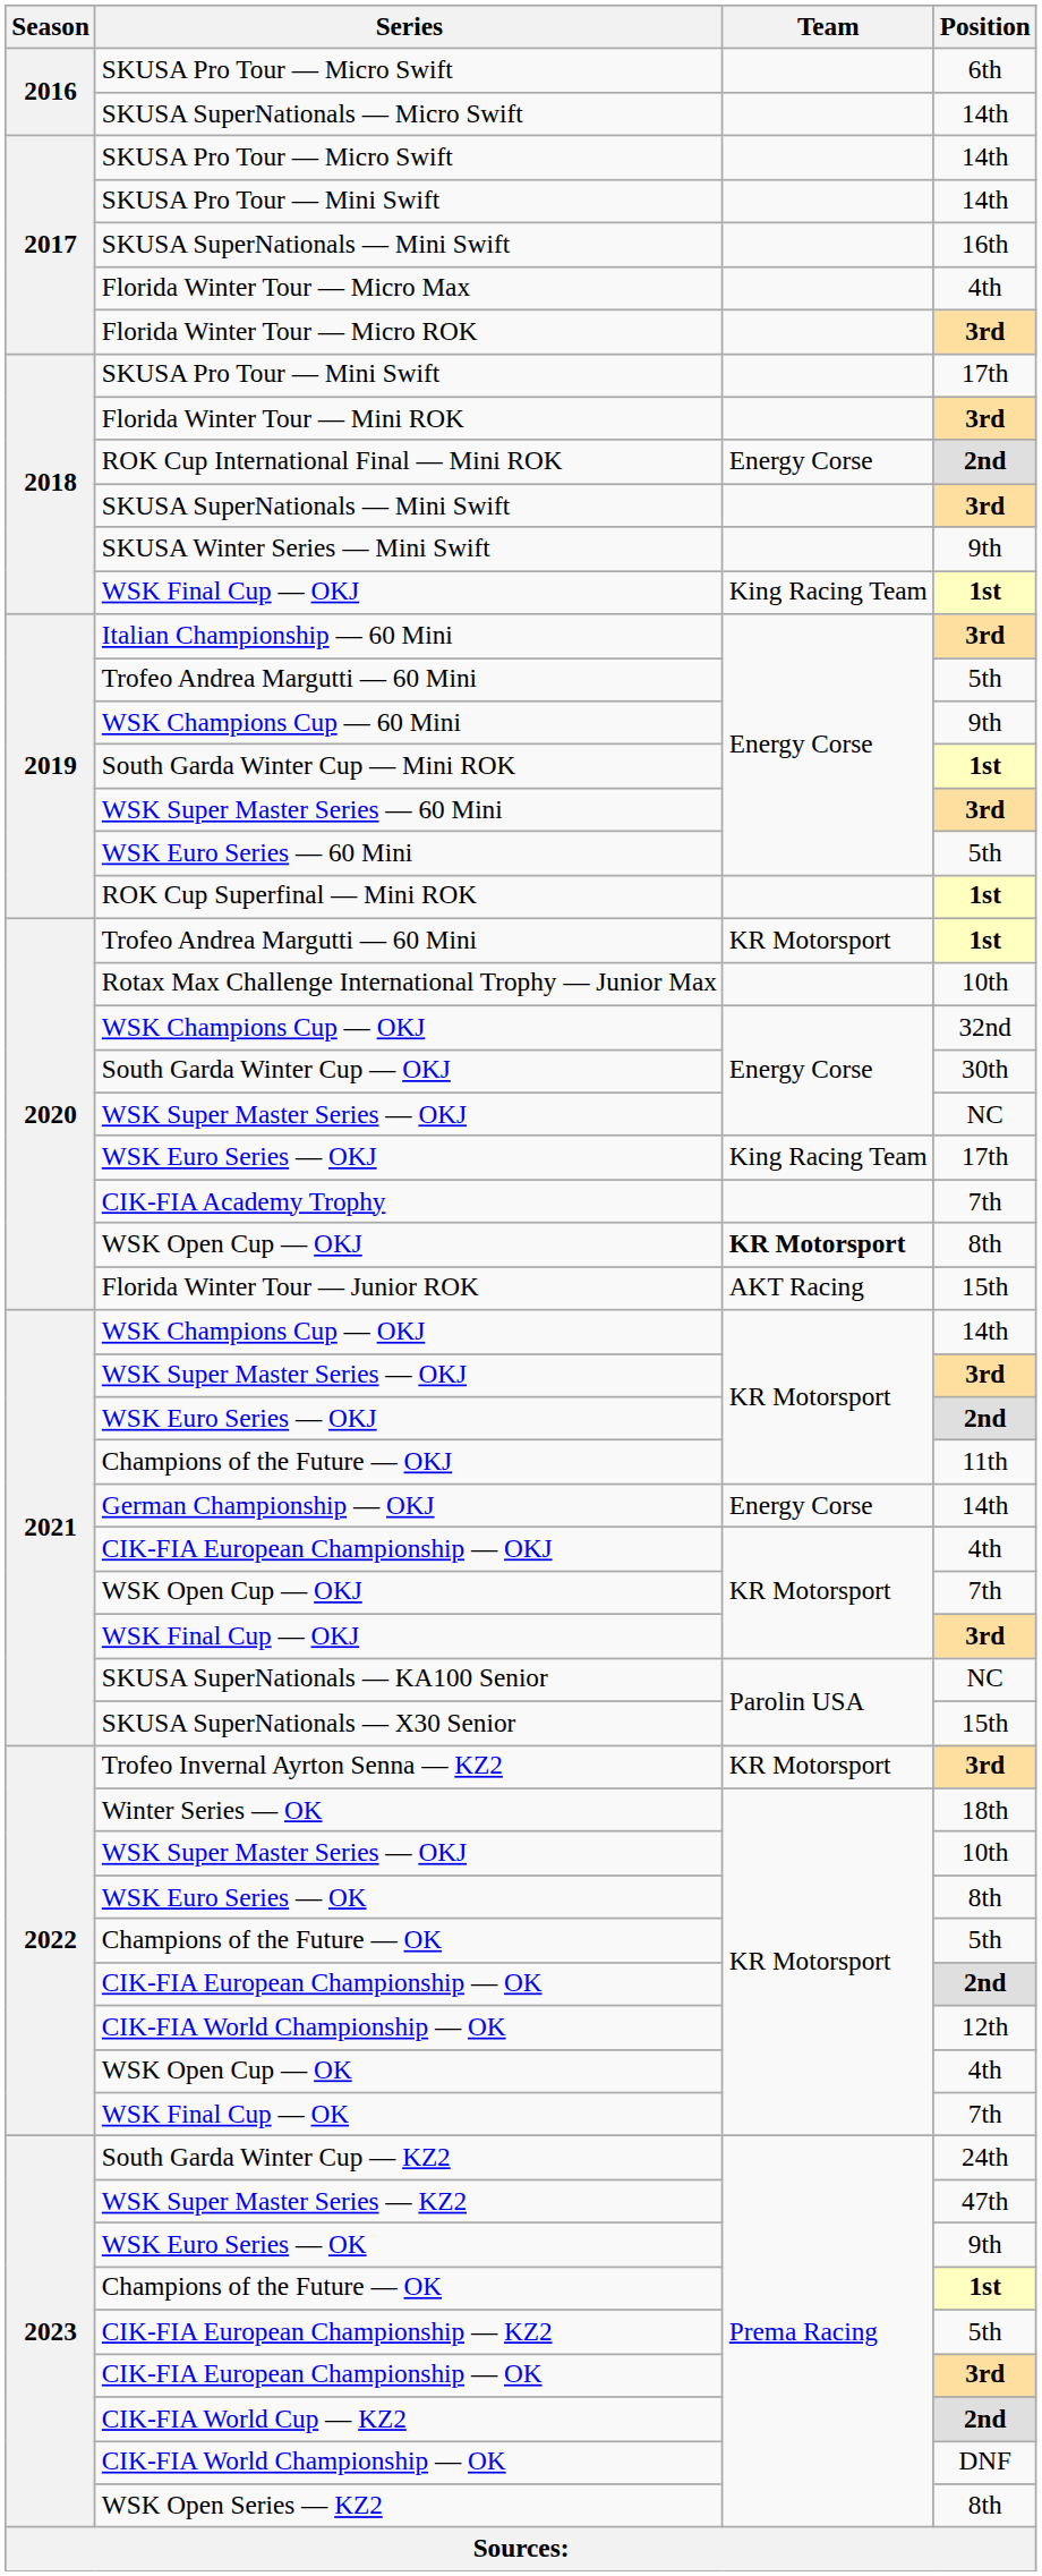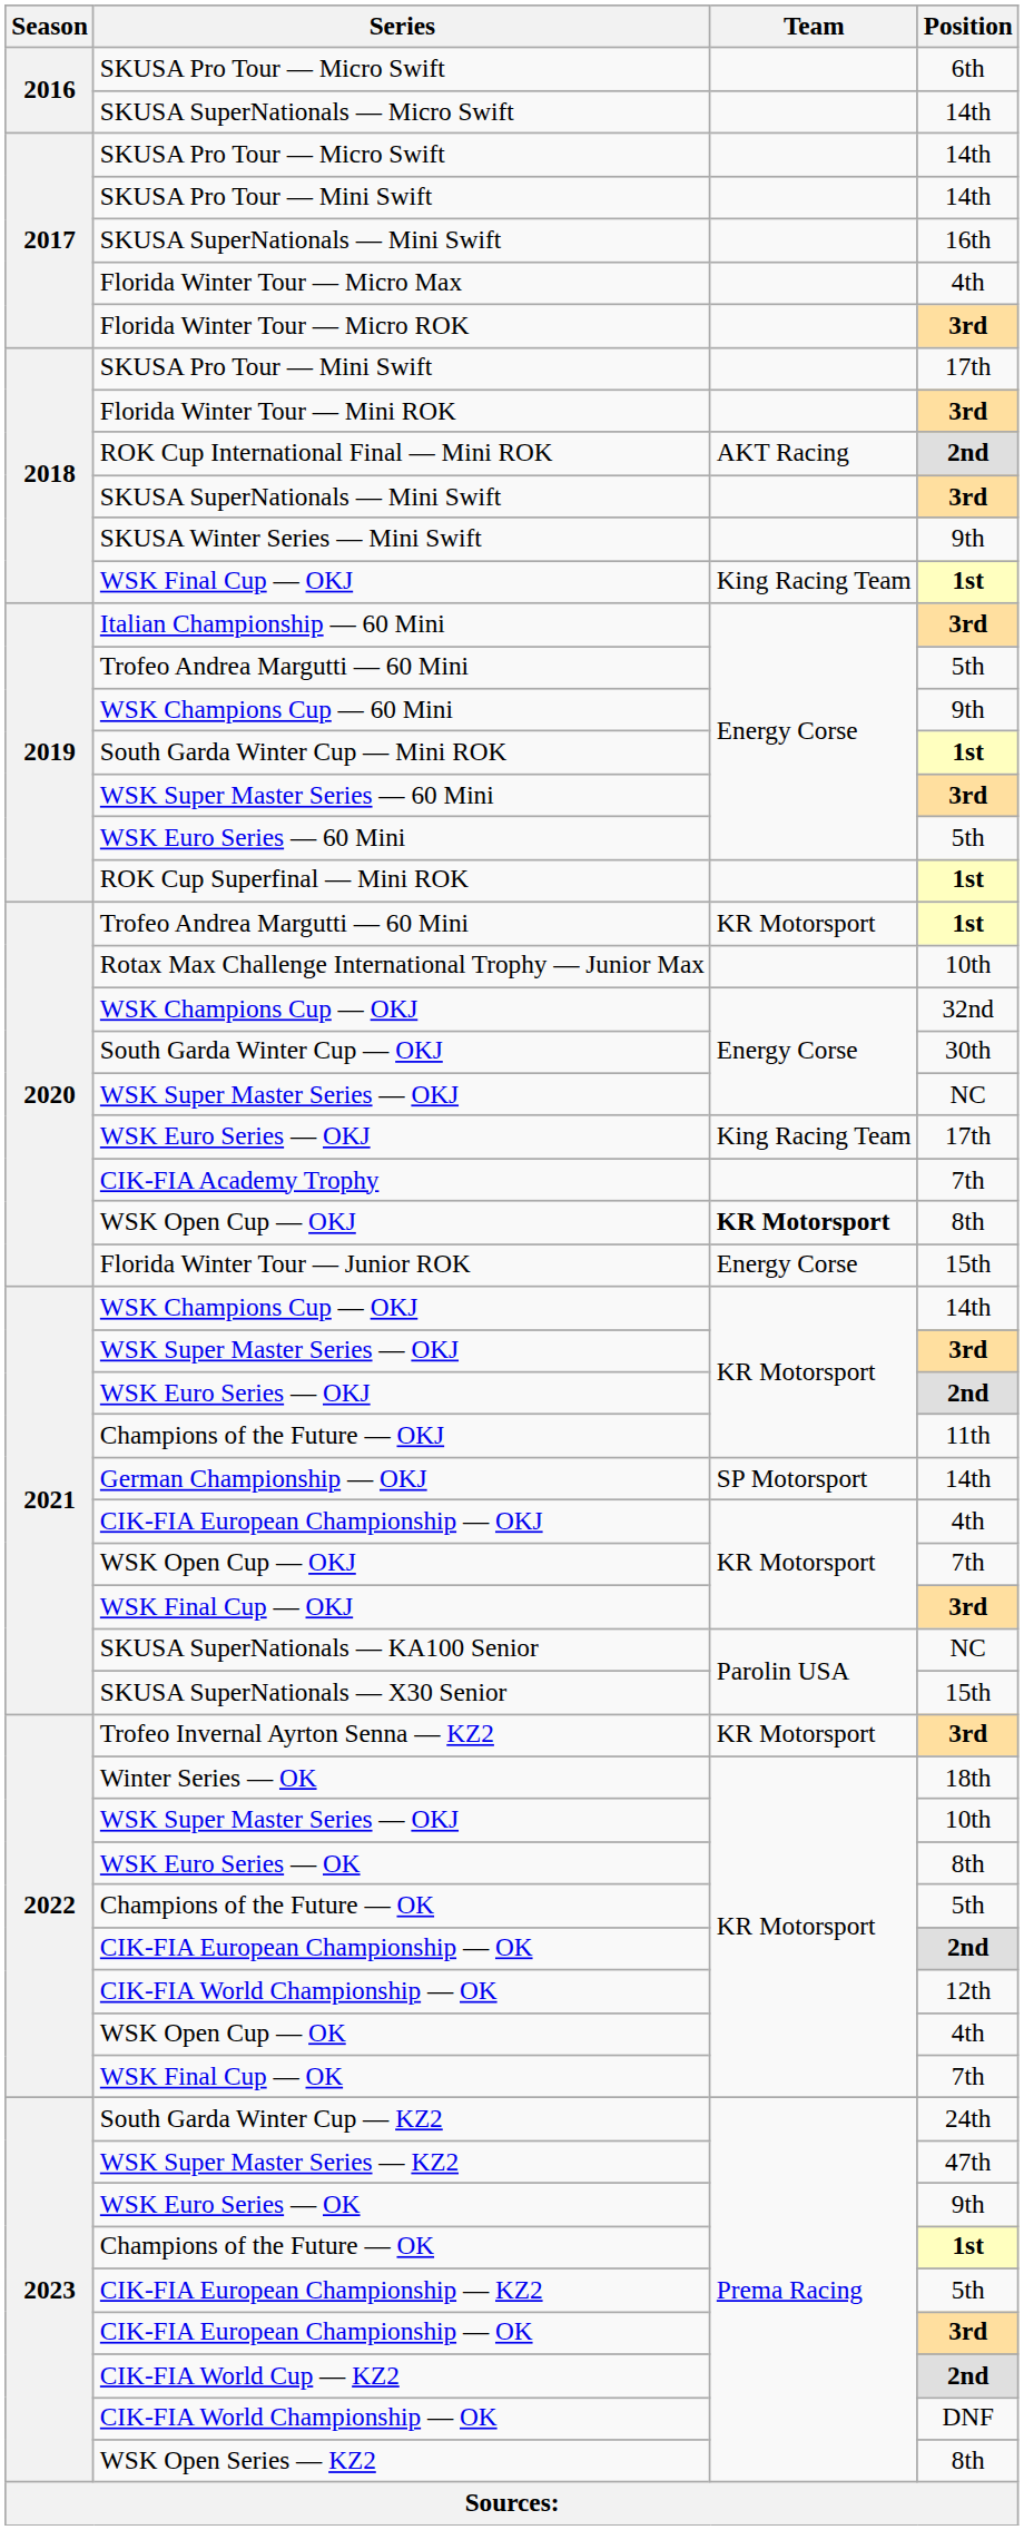ROK Cup International Final — Mini ROK | Team: Energy Corse -> AKT Racing
Florida Winter Tour — Junior ROK | Team: AKT Racing -> Energy Corse
German Championship — OKJ | Team: Energy Corse -> SP Motorsport
